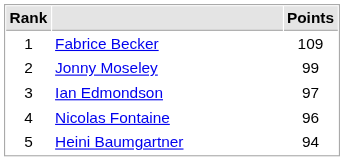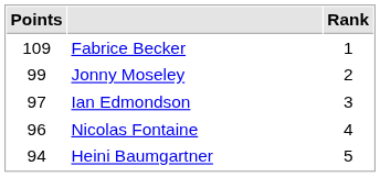columns swapped: Rank <-> Points
